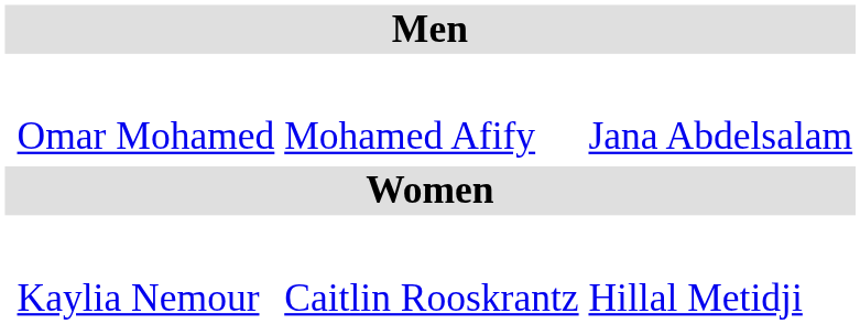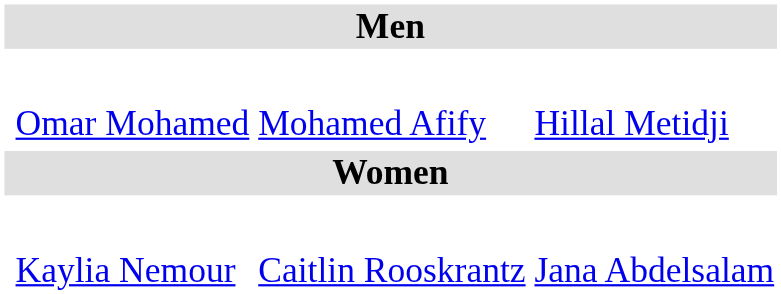Omar Mohamed | column 4: Jana Abdelsalam -> Hillal Metidji
Kaylia Nemour | column 4: Hillal Metidji -> Jana Abdelsalam
